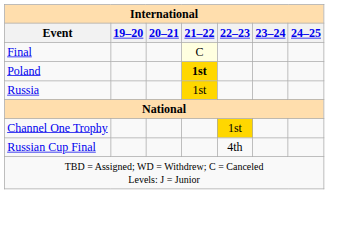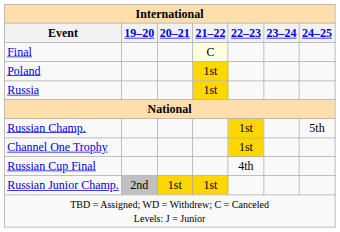Poland | 21–22: bold -> normal
+ row: Russian Champ. | 1st | 5th
+ row: Russian Junior Champ. | 2nd | 1st | 1st
